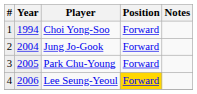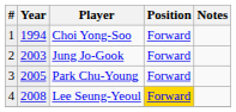Jung Jo-Gook | Year: 2004 -> 2003
Lee Seung-Yeoul | Year: 2006 -> 2008
